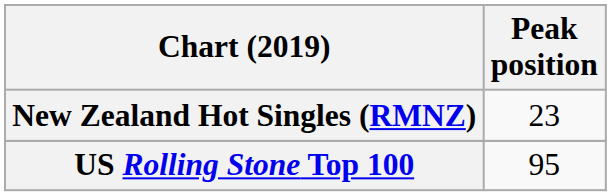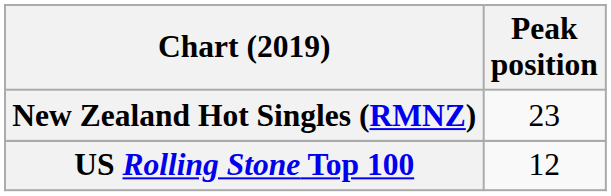US Rolling Stone Top 100 | Peak position: 95 -> 12
